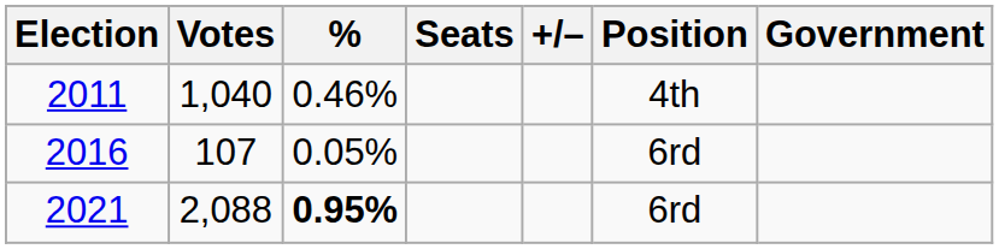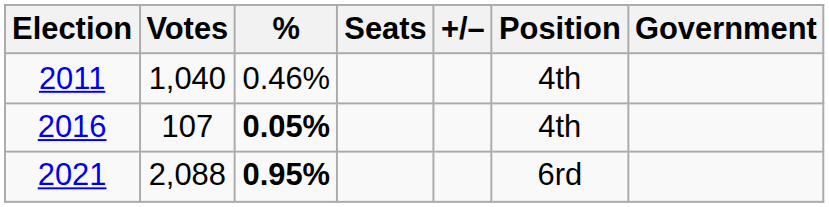2016 | %: normal -> bold
2016 | Position: 6rd -> 4th
